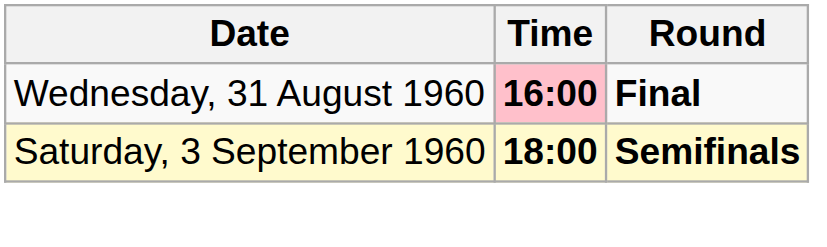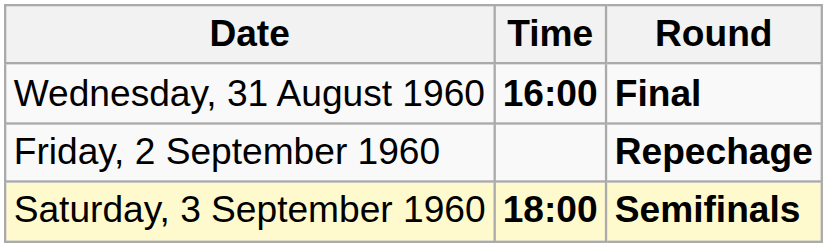Wednesday, 31 August 1960 | Time: pink background -> no background
+ row: Friday, 2 September 1960 | Repechage
